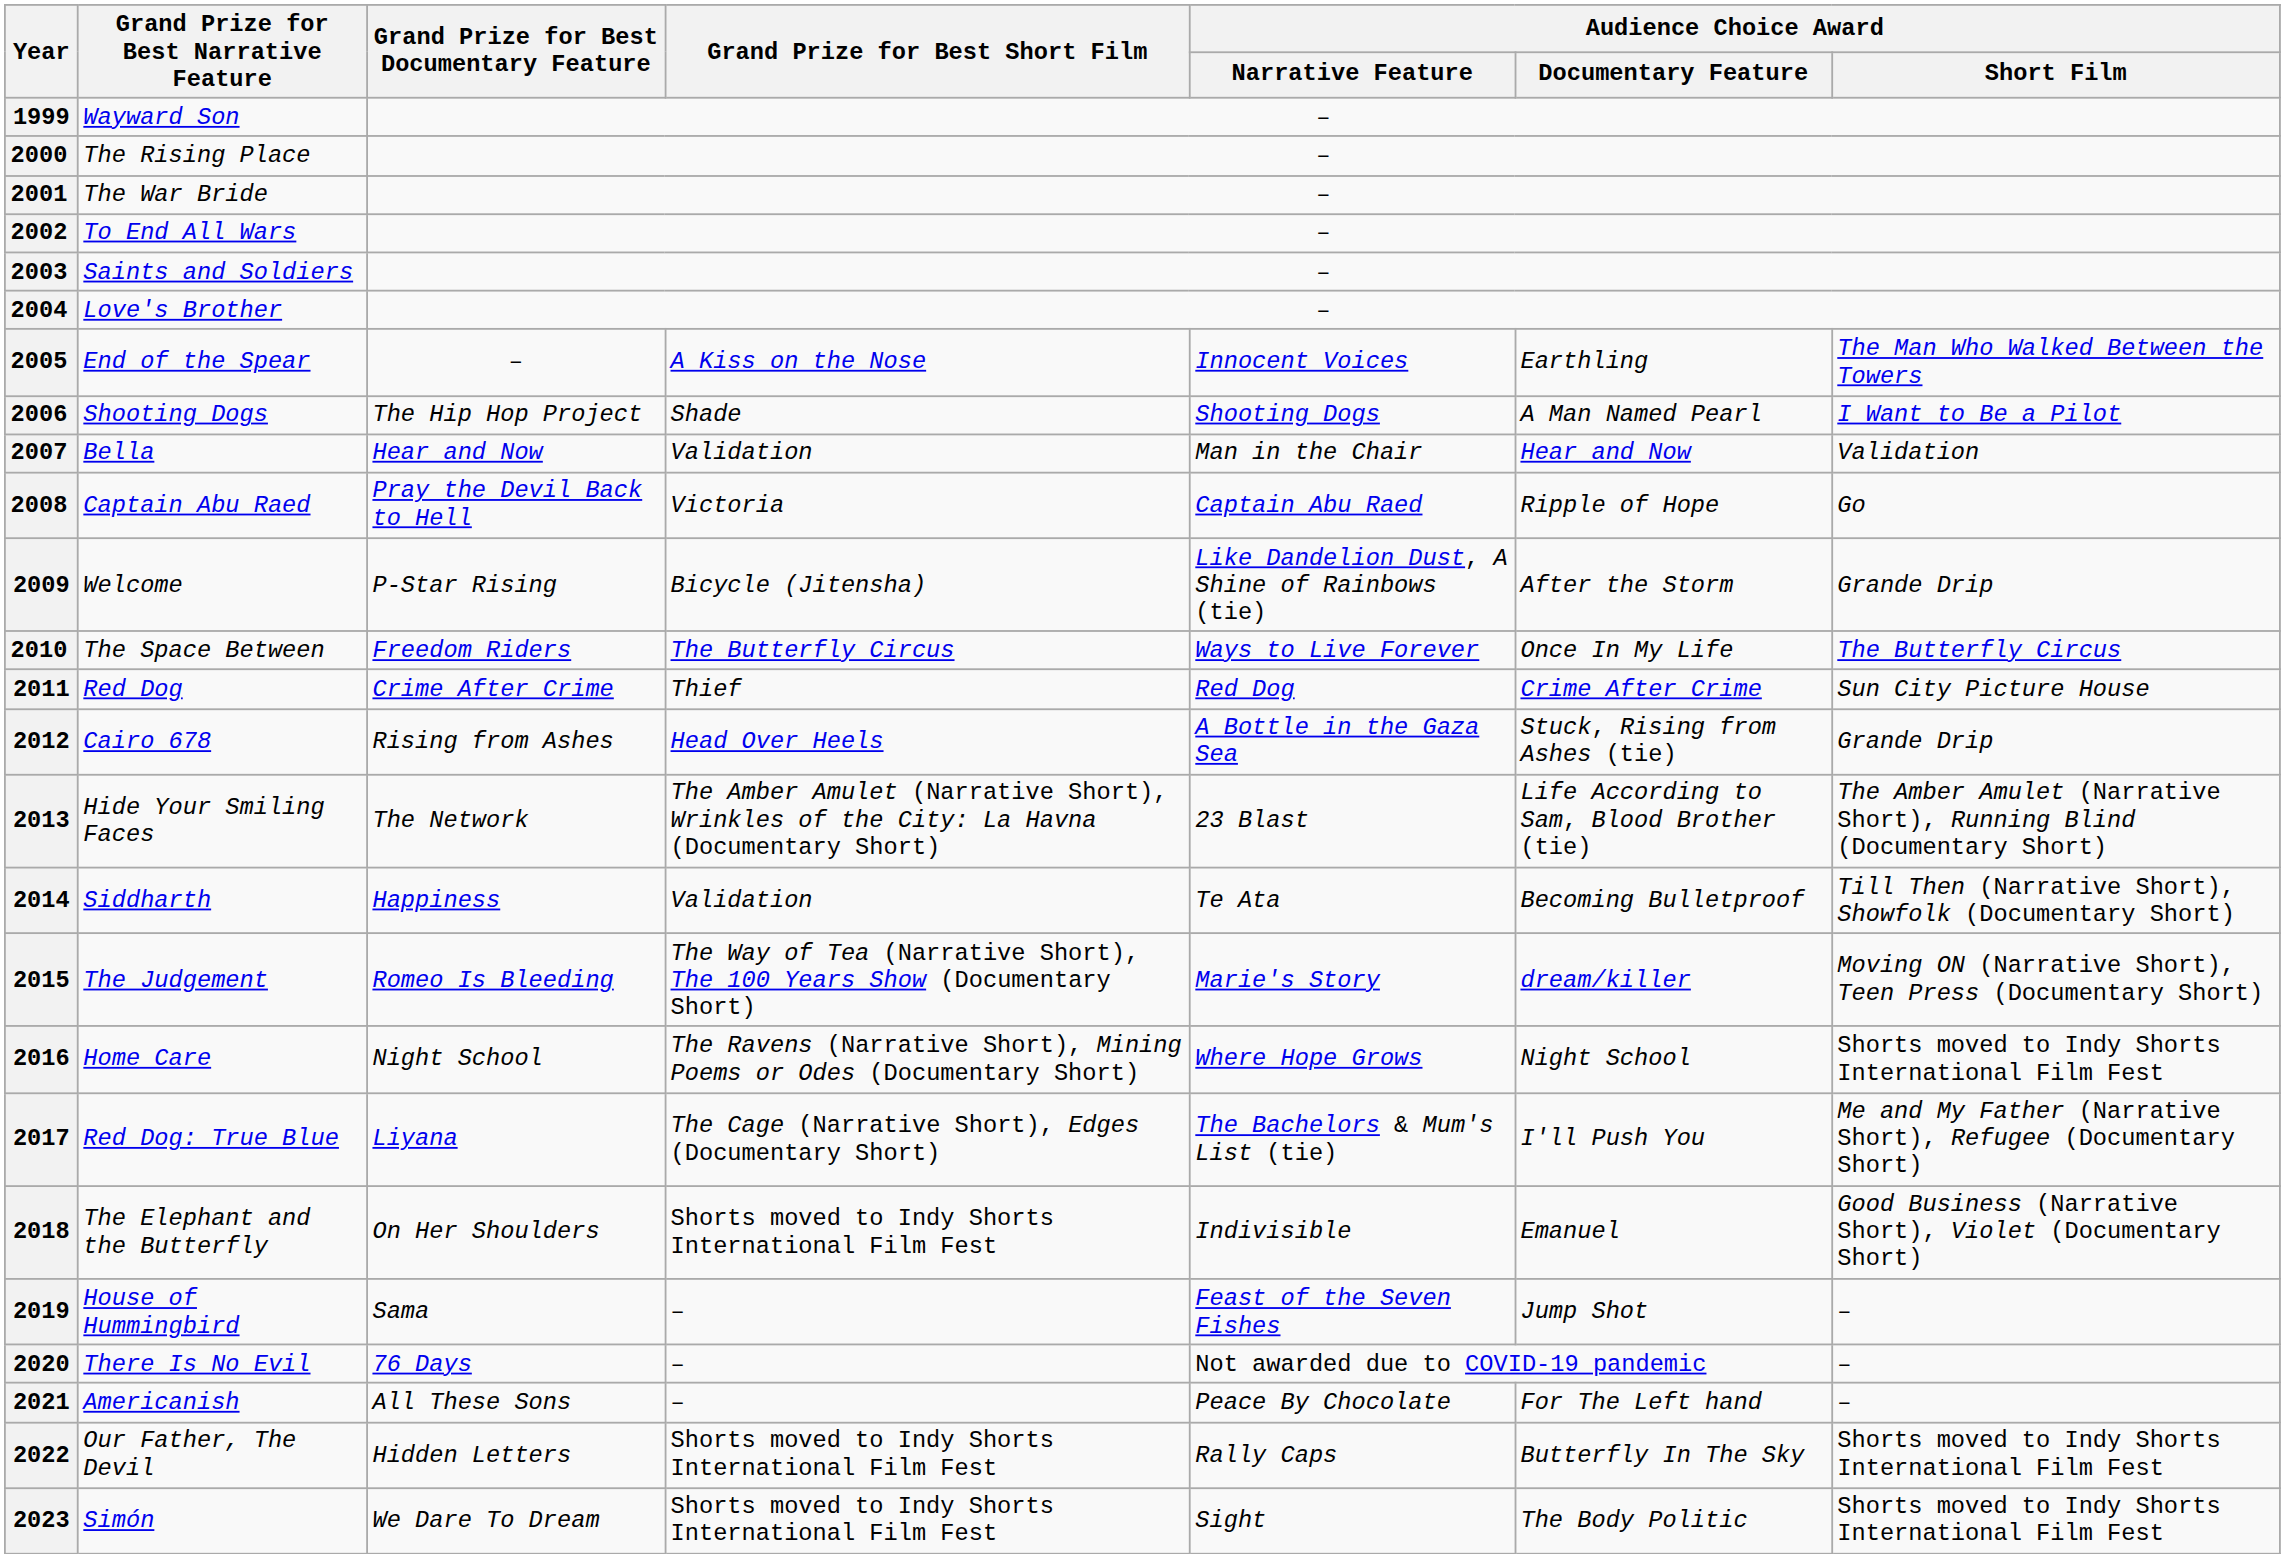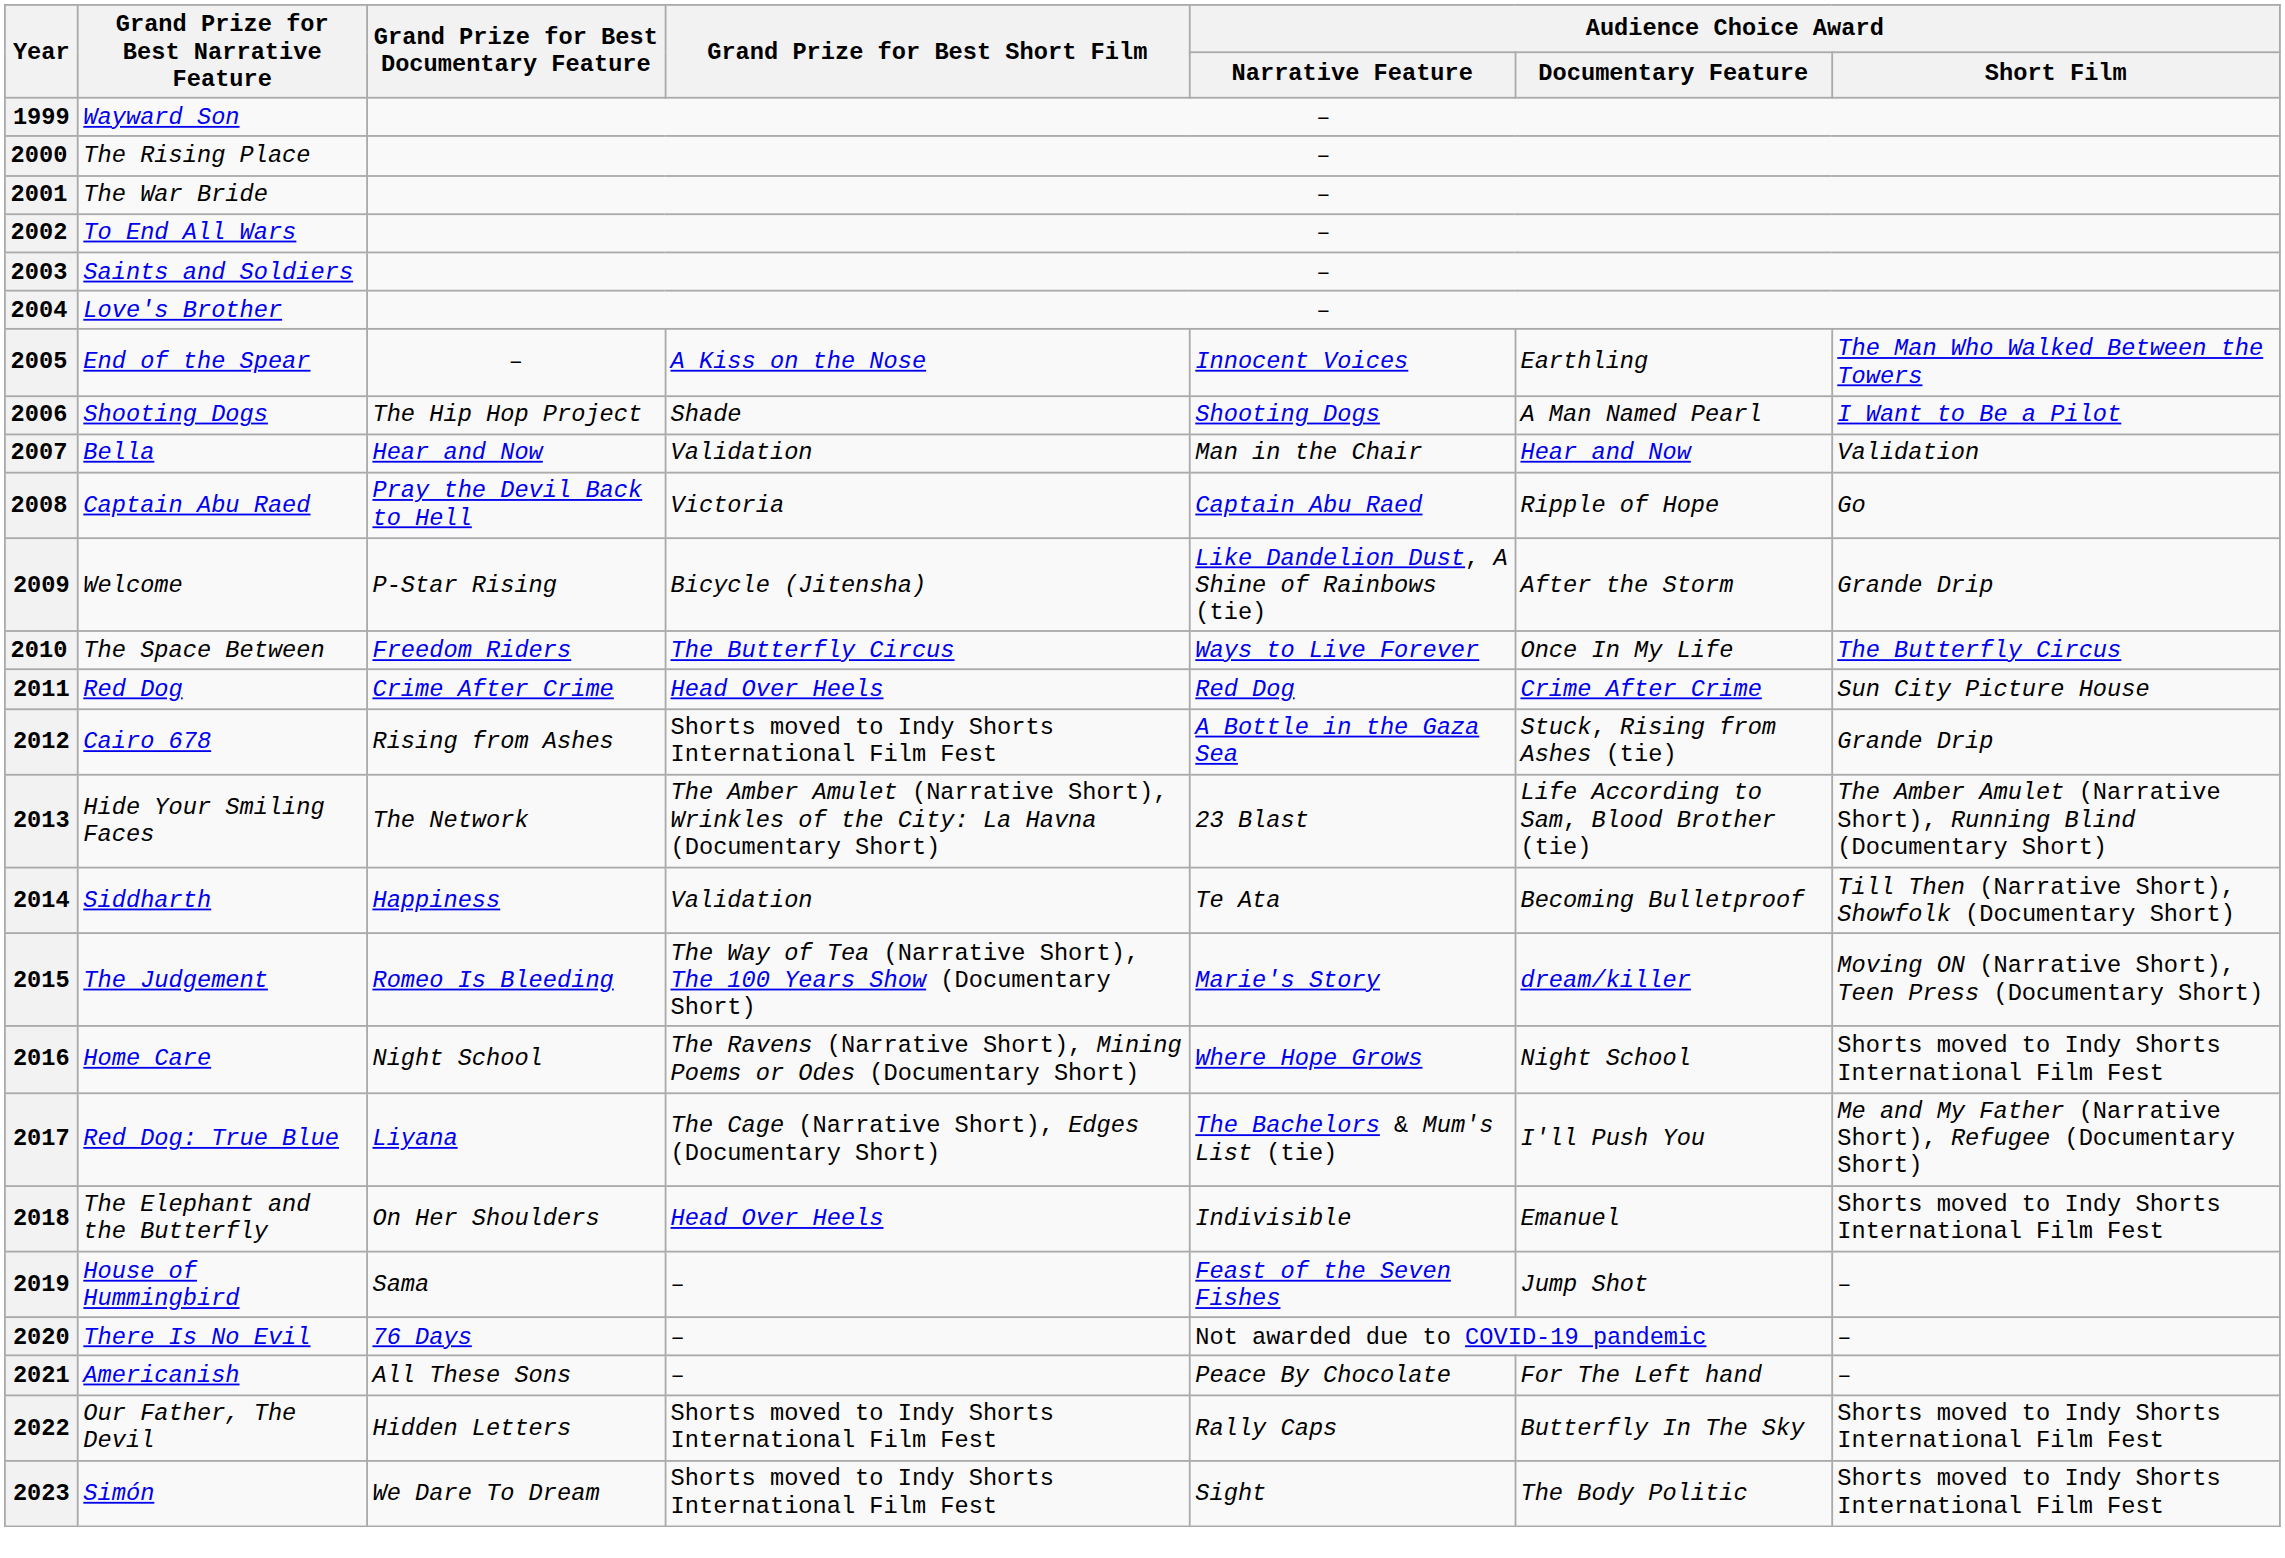2011 | Grand Prize for Best Short Film: Thief -> Head Over Heels
2012 | Grand Prize for Best Short Film: Head Over Heels -> Shorts moved to Indy Shorts International Film Fest
2018 | Grand Prize for Best Short Film: Shorts moved to Indy Shorts International Film Fest -> Head Over Heels
2018 | Audience Choice Award / Short Film: Good Business (Narrative Short), Violet (Documentary Short) -> Shorts moved to Indy Shorts International Film Fest
